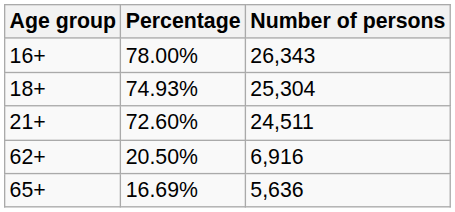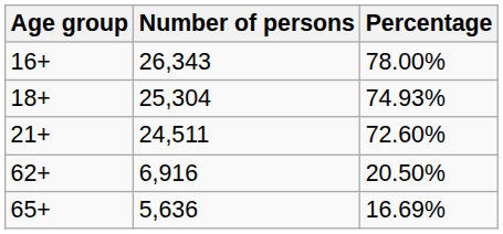columns swapped: Number of persons <-> Percentage
